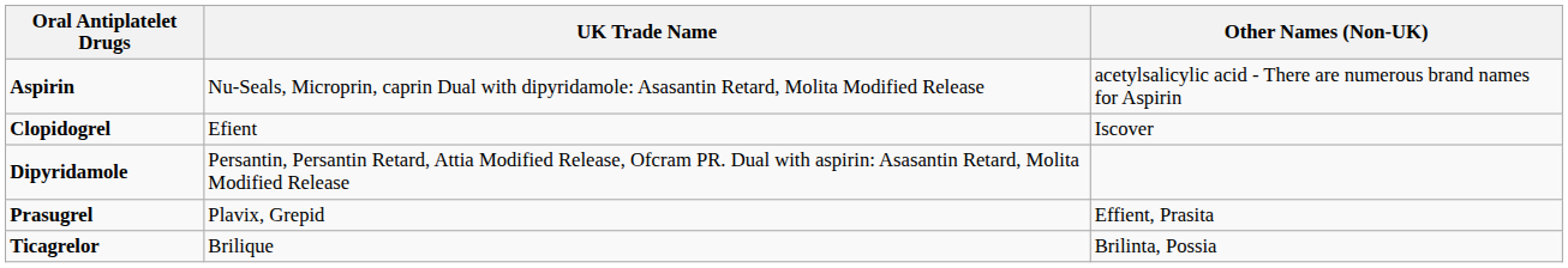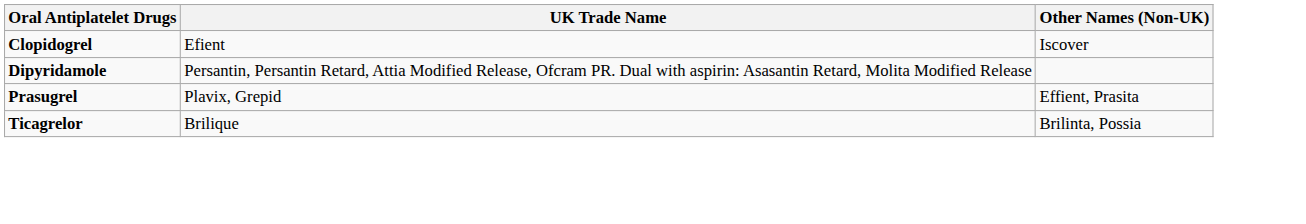- row: Aspirin | Nu-Seals, Microprin, caprin Dual with dipyridamole: Asasantin Retard, Molita Modified Release | acetylsalicylic acid - There are numerous brand names for Aspirin
